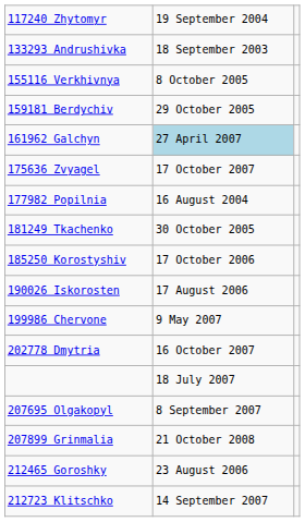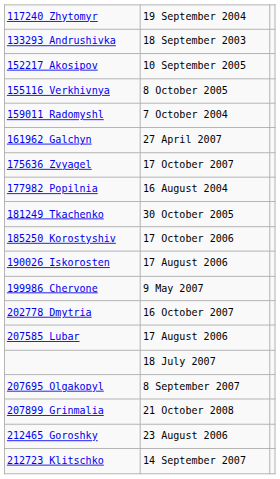+ row: 152217 Akosipov | 10 September 2005
+ row: 159011 Radomyshl | 7 October 2004
- row: 159181 Berdychiv | 29 October 2005
161962 Galchyn | column 2: lightblue background -> no background
+ row: 207585 Lubar | 17 August 2006
